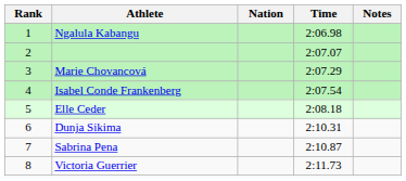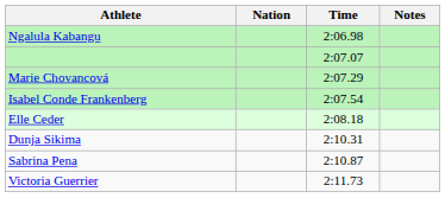- column: Rank | 1 | 2 | 3 | 4 | 5 | 6 | 7 | 8
